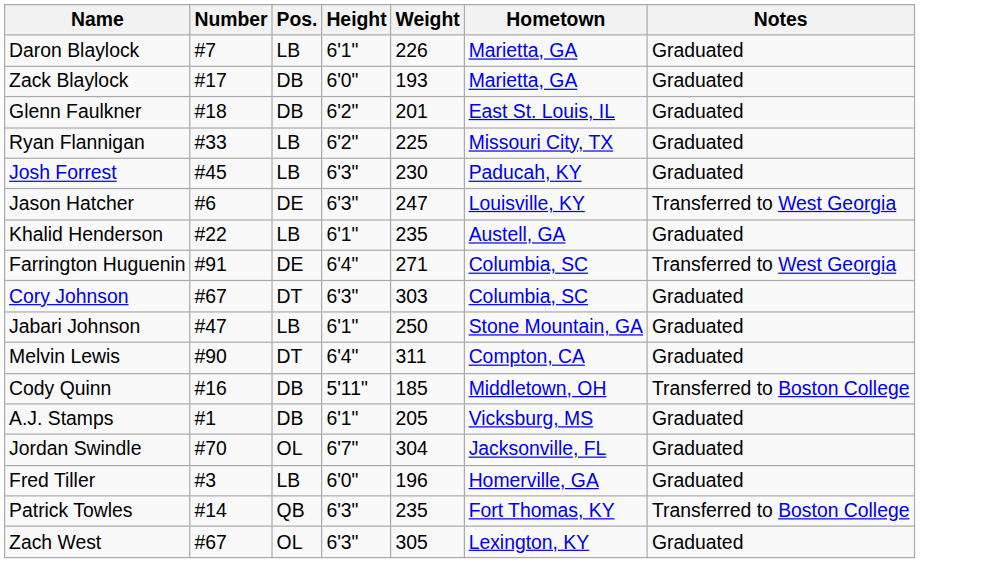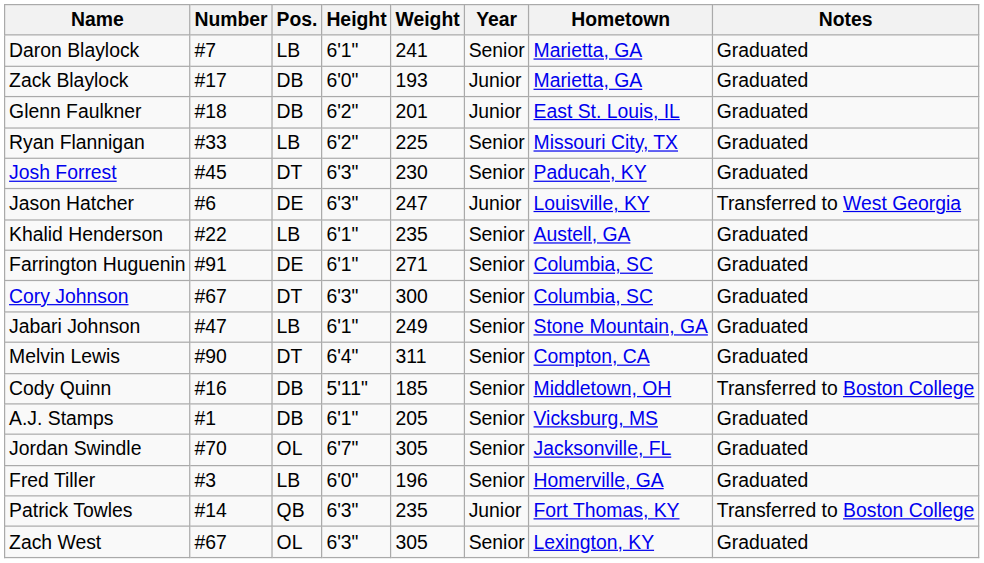+ column: Year | Senior | Junior | Junior | Senior | Senior | Junior | Senior | Senior | Senior | Senior | Senior | Senior | Senior | Senior | Senior | Junior | Senior
Daron Blaylock | Weight: 226 -> 241
Josh Forrest | Pos.: LB -> DT
Farrington Huguenin | Height: 6'4" -> 6'1"
Farrington Huguenin | Notes: Transferred to West Georgia -> Graduated
Cory Johnson | Weight: 303 -> 300
Jabari Johnson | Weight: 250 -> 249
Jordan Swindle | Weight: 304 -> 305
